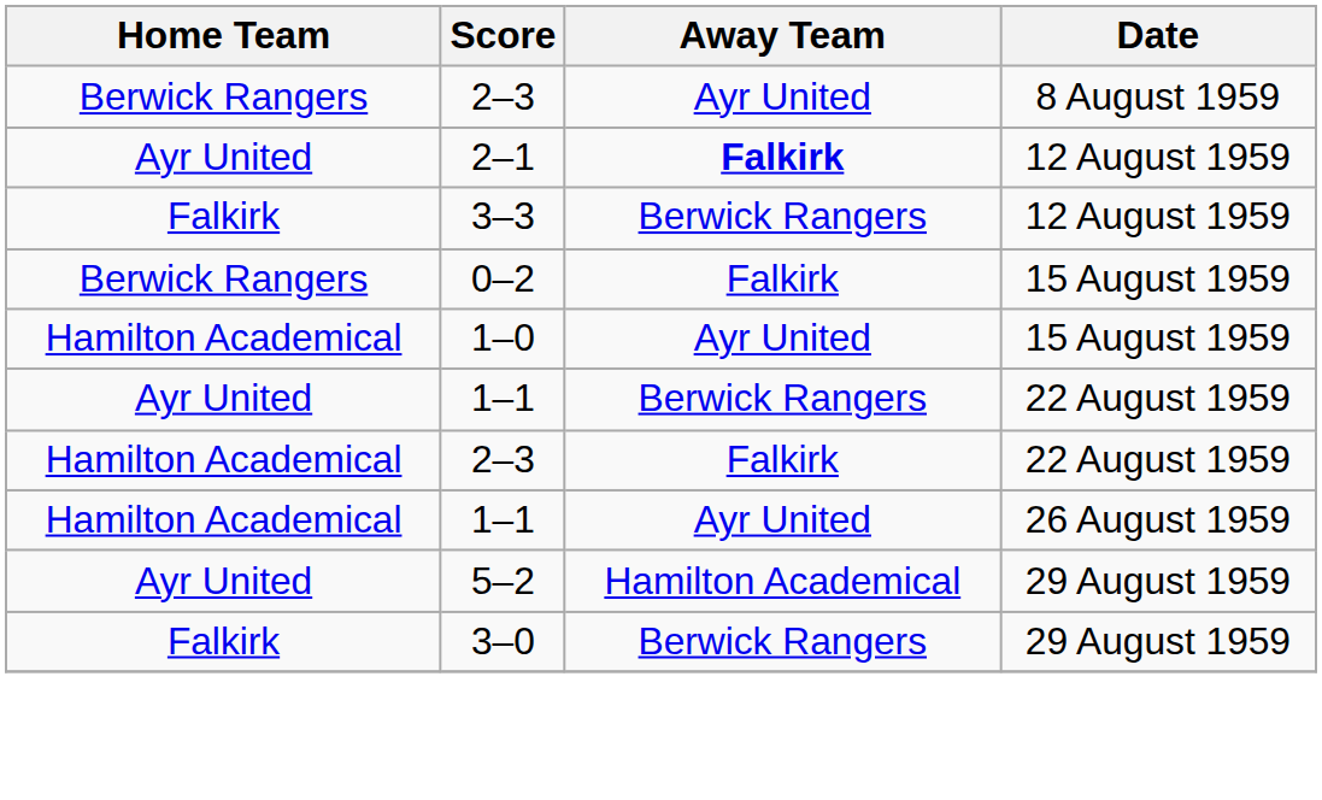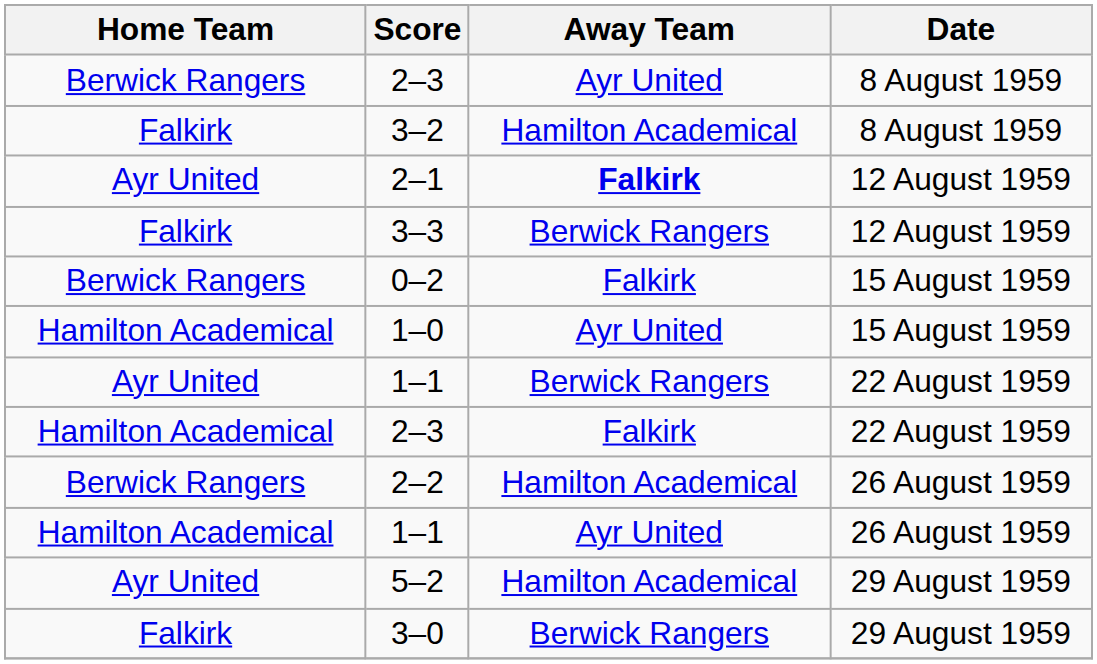+ row: Falkirk | 3–2 | Hamilton Academical | 8 August 1959
+ row: Berwick Rangers | 2–2 | Hamilton Academical | 26 August 1959
